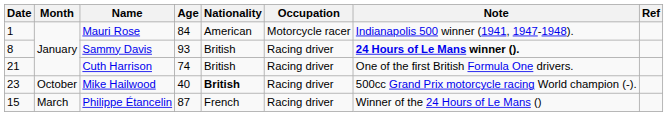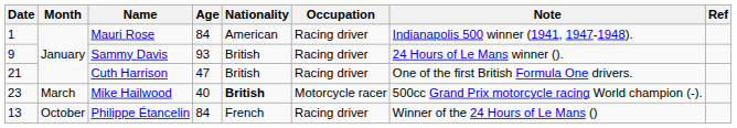Mauri Rose | Occupation: Motorcycle racer -> Racing driver
Sammy Davis | Date: 8 -> 9
Sammy Davis | Note: bold -> normal
Cuth Harrison | Age: 74 -> 47
Mike Hailwood | Month: October -> March
Mike Hailwood | Occupation: Racing driver -> Motorcycle racer
Philippe Étancelin | Date: 15 -> 13
Philippe Étancelin | Month: March -> October
Philippe Étancelin | Age: 87 -> 84
